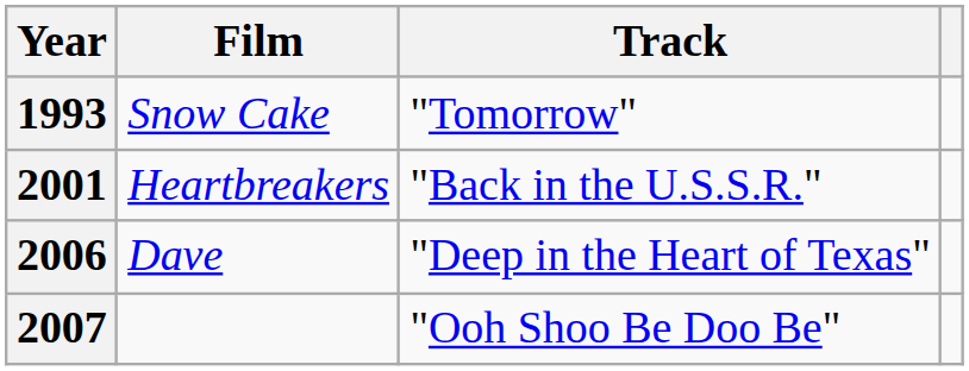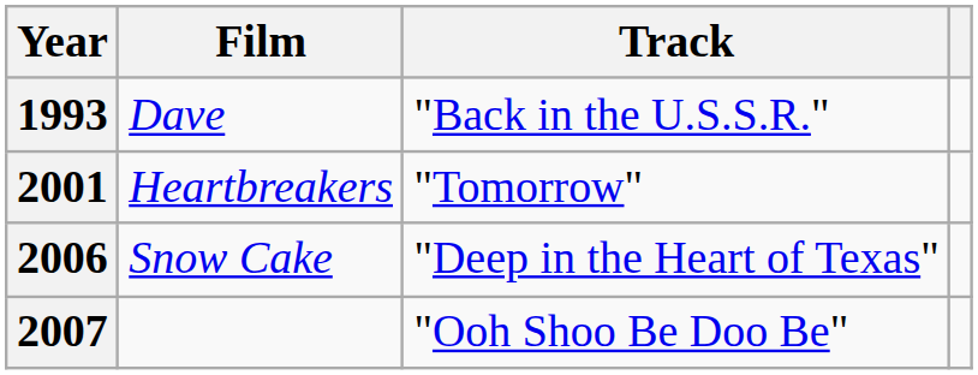1993 | Film: Snow Cake -> Dave
1993 | Track: "Tomorrow" -> "Back in the U.S.S.R."
2001 | Track: "Back in the U.S.S.R." -> "Tomorrow"
2006 | Film: Dave -> Snow Cake
